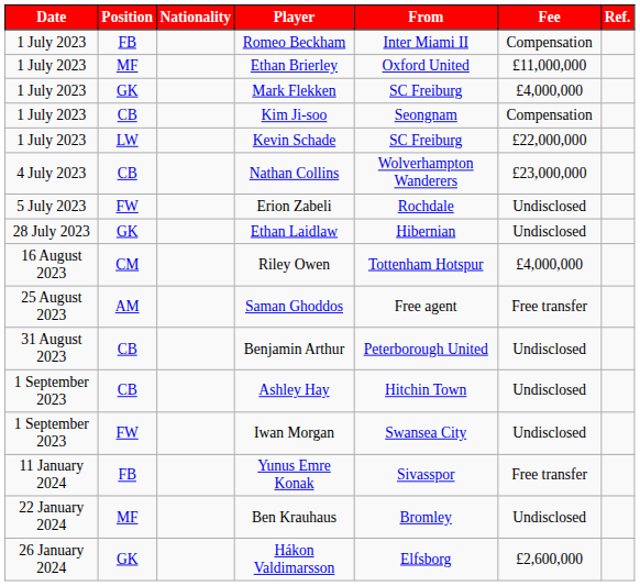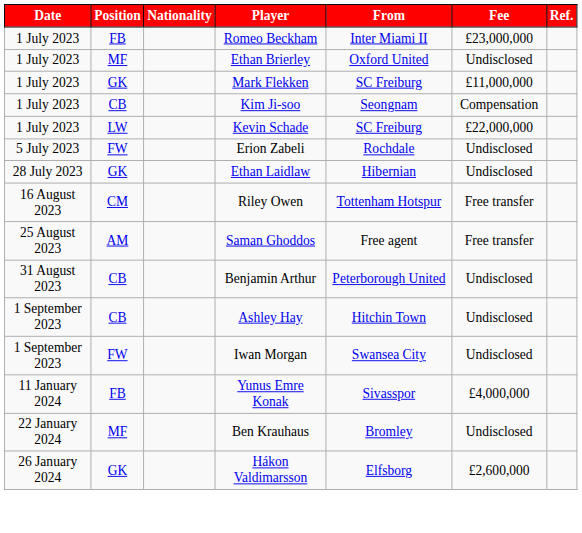Romeo Beckham | Fee: Compensation -> £23,000,000
Ethan Brierley | Fee: £11,000,000 -> Undisclosed
Mark Flekken | Fee: £4,000,000 -> £11,000,000
- row: 4 July 2023 | CB | Nathan Collins | Wolverhampton Wanderers | £23,000,000
Riley Owen | Fee: £4,000,000 -> Free transfer
Yunus Emre Konak | Fee: Free transfer -> £4,000,000
